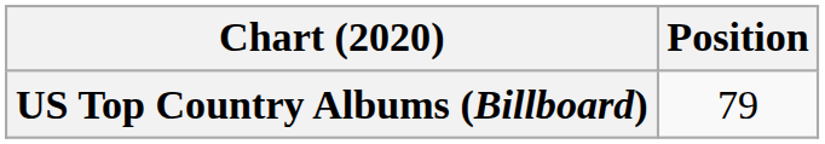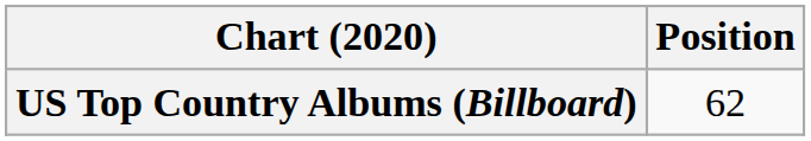US Top Country Albums (Billboard) | Position: 79 -> 62
